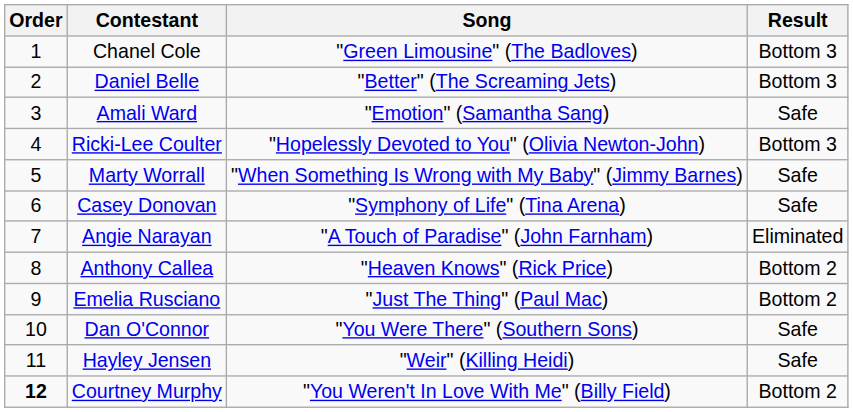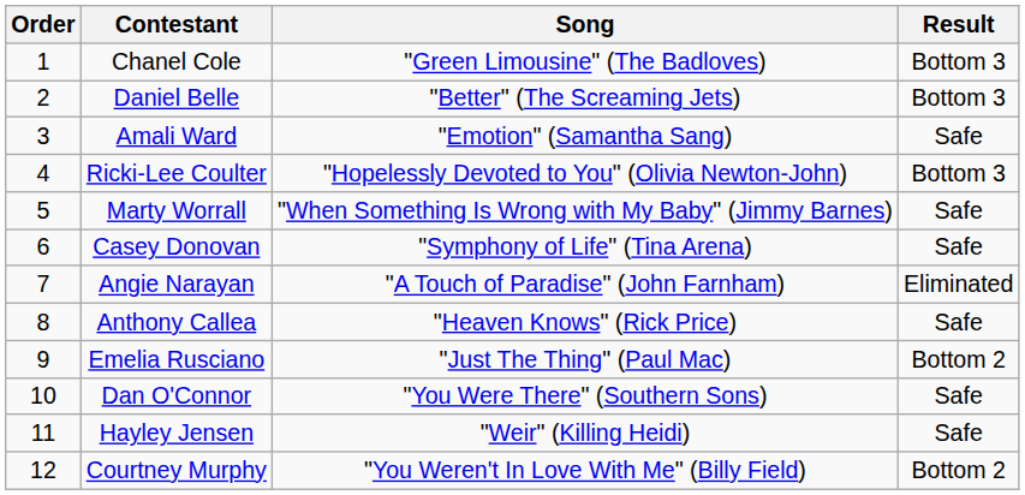Anthony Callea | Result: Bottom 2 -> Safe
Courtney Murphy | Order: bold -> normal
